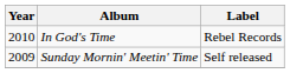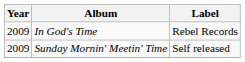In God's Time | Year: 2010 -> 2009
